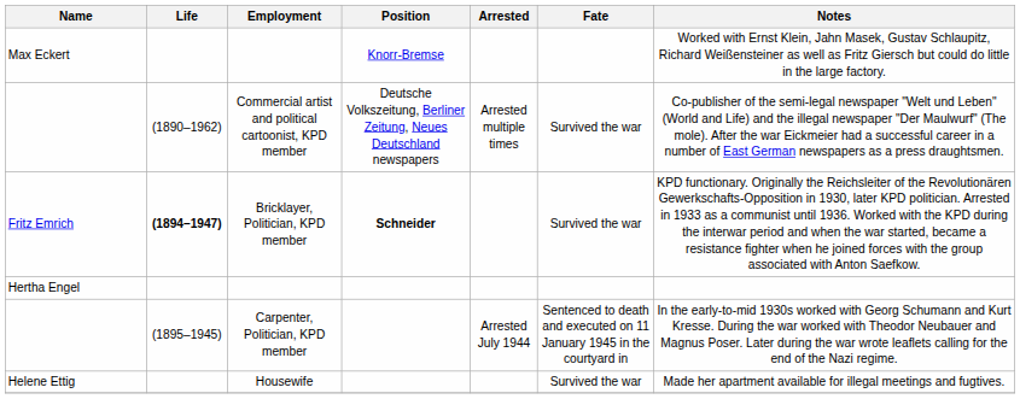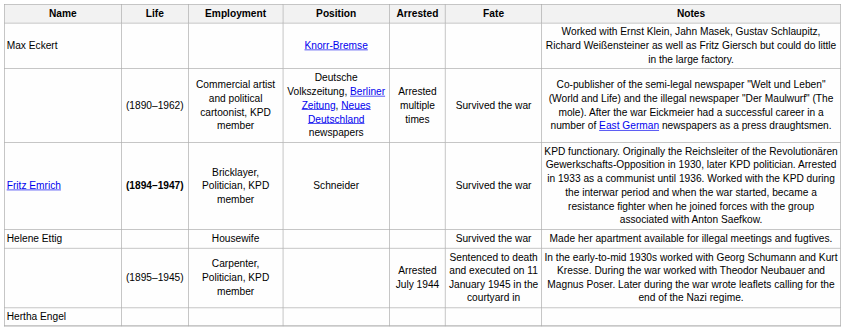Fritz Emrich | Position: bold -> normal
rows swapped: Hertha Engel <-> Helene Ettig
